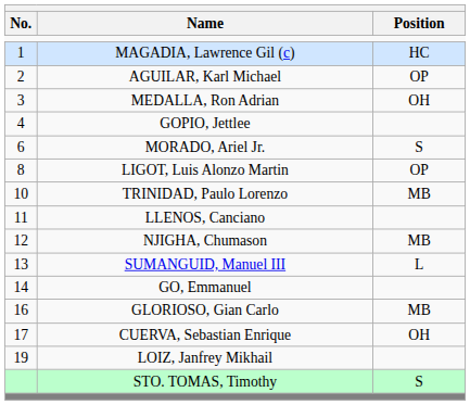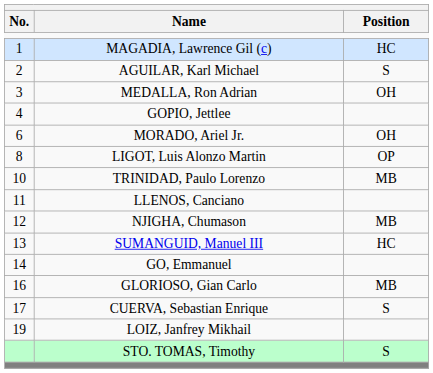AGUILAR, Karl Michael | Position: OP -> S
MORADO, Ariel Jr. | Position: S -> OH
SUMANGUID, Manuel III | Position: L -> HC
CUERVA, Sebastian Enrique | Position: OH -> S
